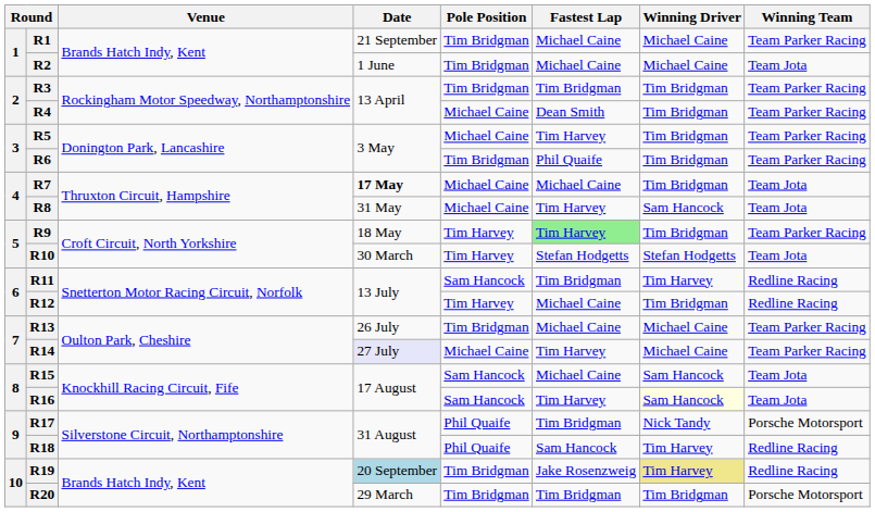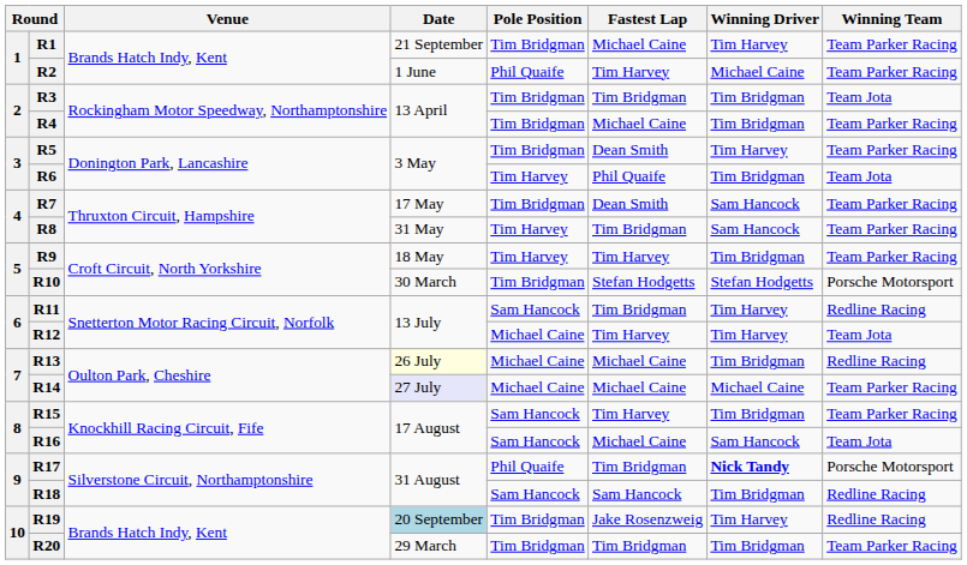R1 | Winning Driver: Michael Caine -> Tim Harvey
R2 | Pole Position: Tim Bridgman -> Phil Quaife
R2 | Fastest Lap: Michael Caine -> Tim Harvey
R2 | Winning Team: Team Jota -> Team Parker Racing
R3 | Winning Team: Team Parker Racing -> Team Jota
R4 | Pole Position: Michael Caine -> Tim Bridgman
R4 | Fastest Lap: Dean Smith -> Michael Caine
R5 | Pole Position: Michael Caine -> Tim Bridgman
R5 | Fastest Lap: Tim Harvey -> Dean Smith
R5 | Winning Driver: Tim Bridgman -> Tim Harvey
R6 | Pole Position: Tim Bridgman -> Tim Harvey
R6 | Winning Team: Team Parker Racing -> Team Jota
R7 | Date: bold -> normal
R7 | Pole Position: Michael Caine -> Tim Bridgman
R7 | Fastest Lap: Michael Caine -> Dean Smith
R7 | Winning Driver: Tim Bridgman -> Sam Hancock
R7 | Winning Team: Team Jota -> Team Parker Racing
R8 | Pole Position: Michael Caine -> Tim Harvey
R8 | Fastest Lap: Tim Harvey -> Tim Bridgman
R8 | Winning Team: Team Jota -> Team Parker Racing
R9 | Fastest Lap: lightgreen background -> no background
R10 | Pole Position: Tim Harvey -> Tim Bridgman
R10 | Winning Team: Team Jota -> Porsche Motorsport
R12 | Pole Position: Tim Harvey -> Michael Caine
R12 | Fastest Lap: Michael Caine -> Tim Harvey
R12 | Winning Driver: Tim Bridgman -> Tim Harvey
R12 | Winning Team: Redline Racing -> Team Jota
R13 | Date: no background -> lightyellow background
R13 | Pole Position: Tim Bridgman -> Michael Caine
R13 | Winning Driver: Michael Caine -> Tim Bridgman
R13 | Winning Team: Team Parker Racing -> Redline Racing
R14 | Fastest Lap: Tim Harvey -> Michael Caine
R15 | Fastest Lap: Michael Caine -> Tim Harvey
R15 | Winning Driver: Sam Hancock -> Tim Bridgman
R15 | Winning Team: Team Jota -> Team Parker Racing
R16 | Fastest Lap: Tim Harvey -> Michael Caine
R16 | Winning Driver: lightyellow background -> no background
R17 | Winning Driver: normal -> bold
R18 | Pole Position: Phil Quaife -> Sam Hancock
R18 | Winning Driver: Tim Harvey -> Tim Bridgman
R19 | Winning Driver: khaki background -> no background
R20 | Winning Team: Porsche Motorsport -> Team Parker Racing
